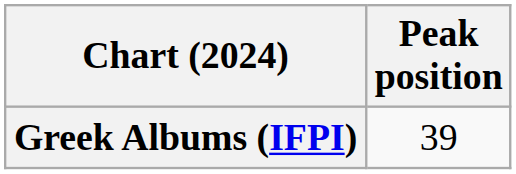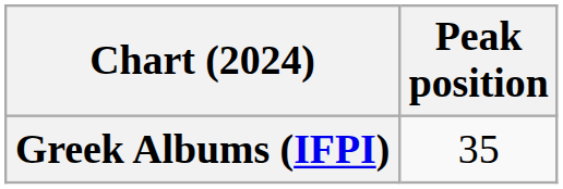Greek Albums (IFPI) | Peak position: 39 -> 35
